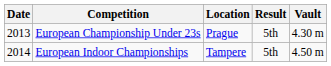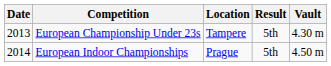European Championship Under 23s | Location: Prague -> Tampere
European Indoor Championships | Location: Tampere -> Prague
